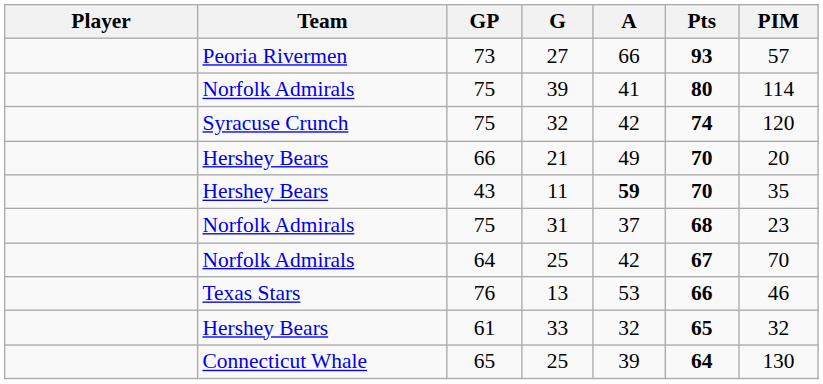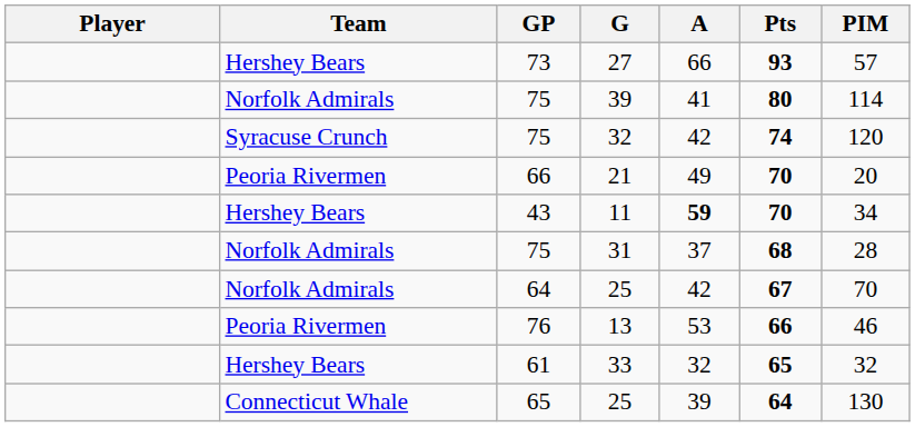27 | Team: Peoria Rivermen -> Hershey Bears
21 | Team: Hershey Bears -> Peoria Rivermen
11 | PIM: 35 -> 34
31 | PIM: 23 -> 28
13 | Team: Texas Stars -> Peoria Rivermen
